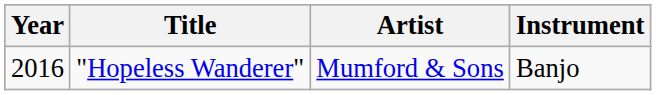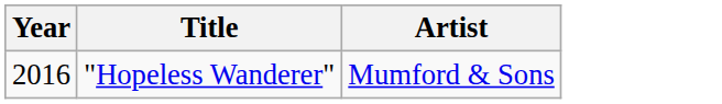- column: Instrument | Banjo
